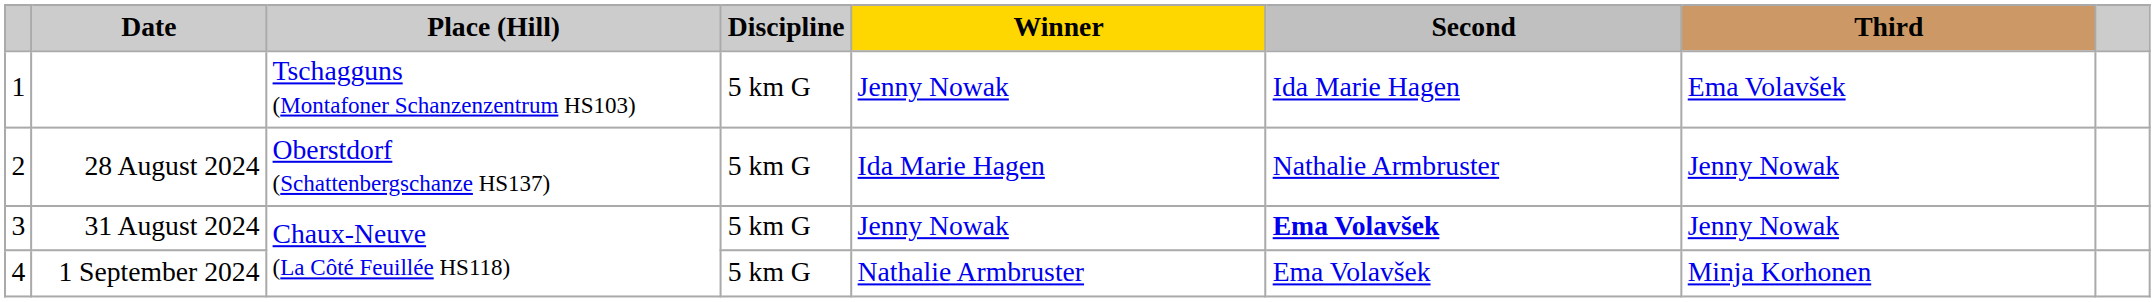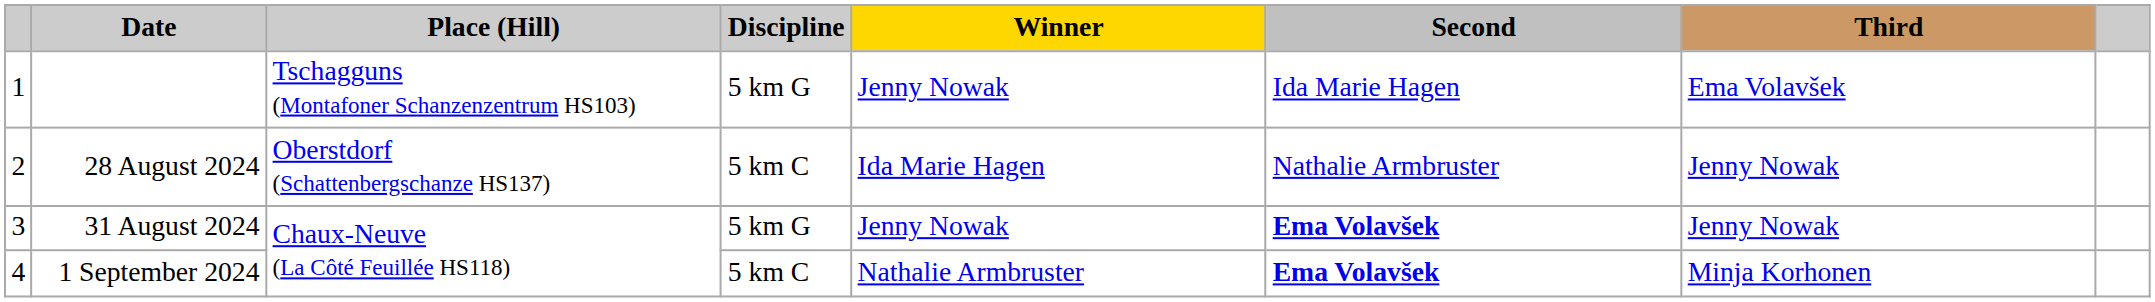28 August 2024 | Discipline: 5 km G -> 5 km C
1 September 2024 | Discipline: 5 km G -> 5 km C
1 September 2024 | Second: normal -> bold
